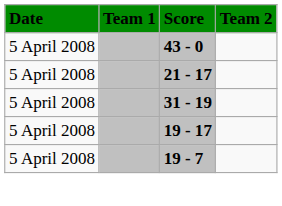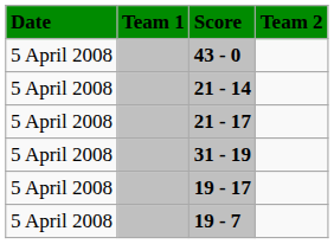+ row: 5 April 2008 | 21 - 14
